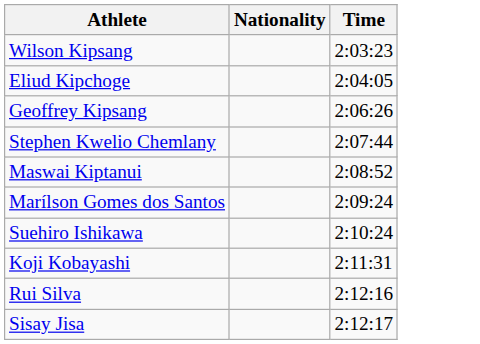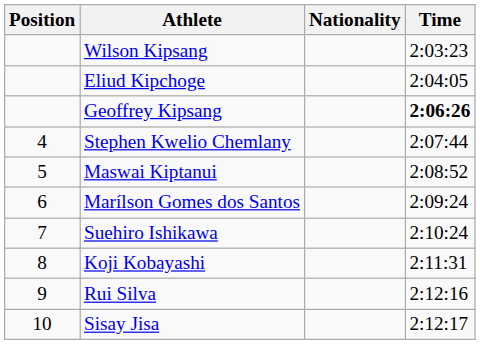+ column: Position | 4 | 5 | 6 | 7 | 8 | 9 | 10
Geoffrey Kipsang | Time: normal -> bold
